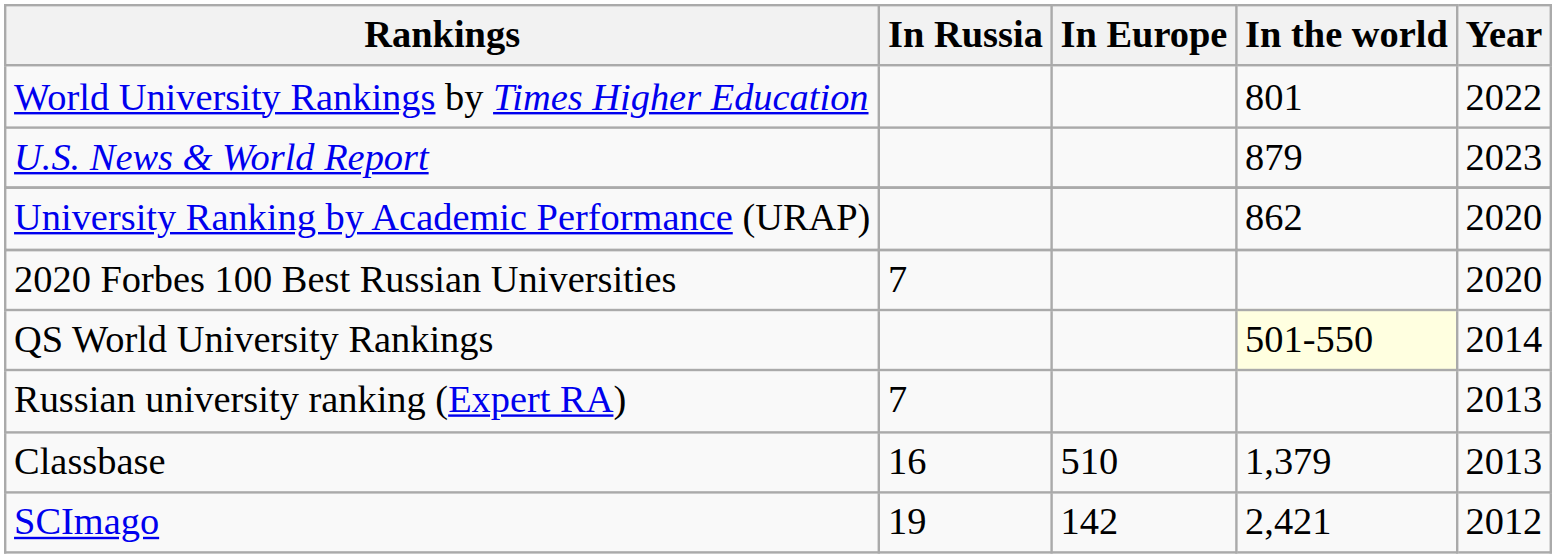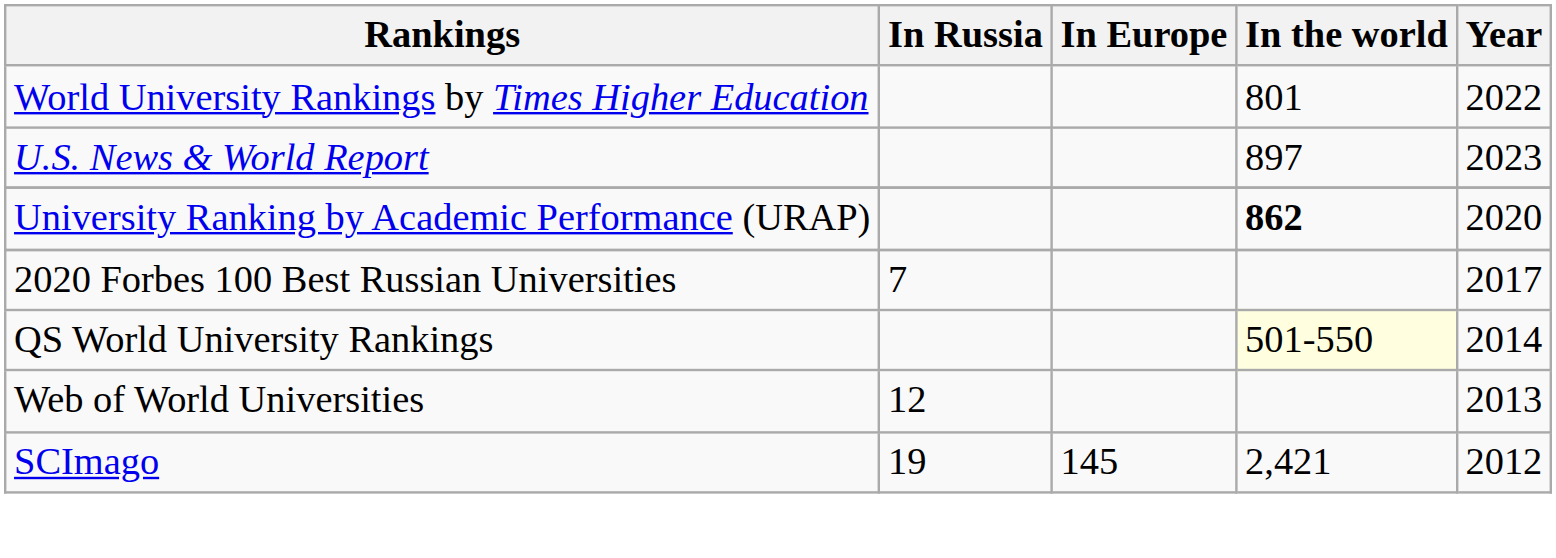U.S. News & World Report | In the world: 879 -> 897
University Ranking by Academic Performance (URAP) | In the world: normal -> bold
2020 Forbes 100 Best Russian Universities | Year: 2020 -> 2017
- row: Russian university ranking (Expert RA) | 7 | 2013
- row: Classbase | 16 | 510 | 1,379 | 2013
+ row: Web of World Universities | 12 | 2013
SCImago | In Europe: 142 -> 145
